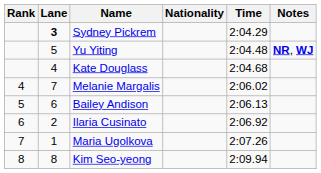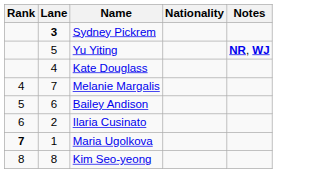- column: Time | 2:04.29 | 2:04.48 | 2:04.68 | 2:06.02 | 2:06.13 | 2:06.92 | 2:07.26 | 2:09.94
Maria Ugolkova | Rank: normal -> bold
